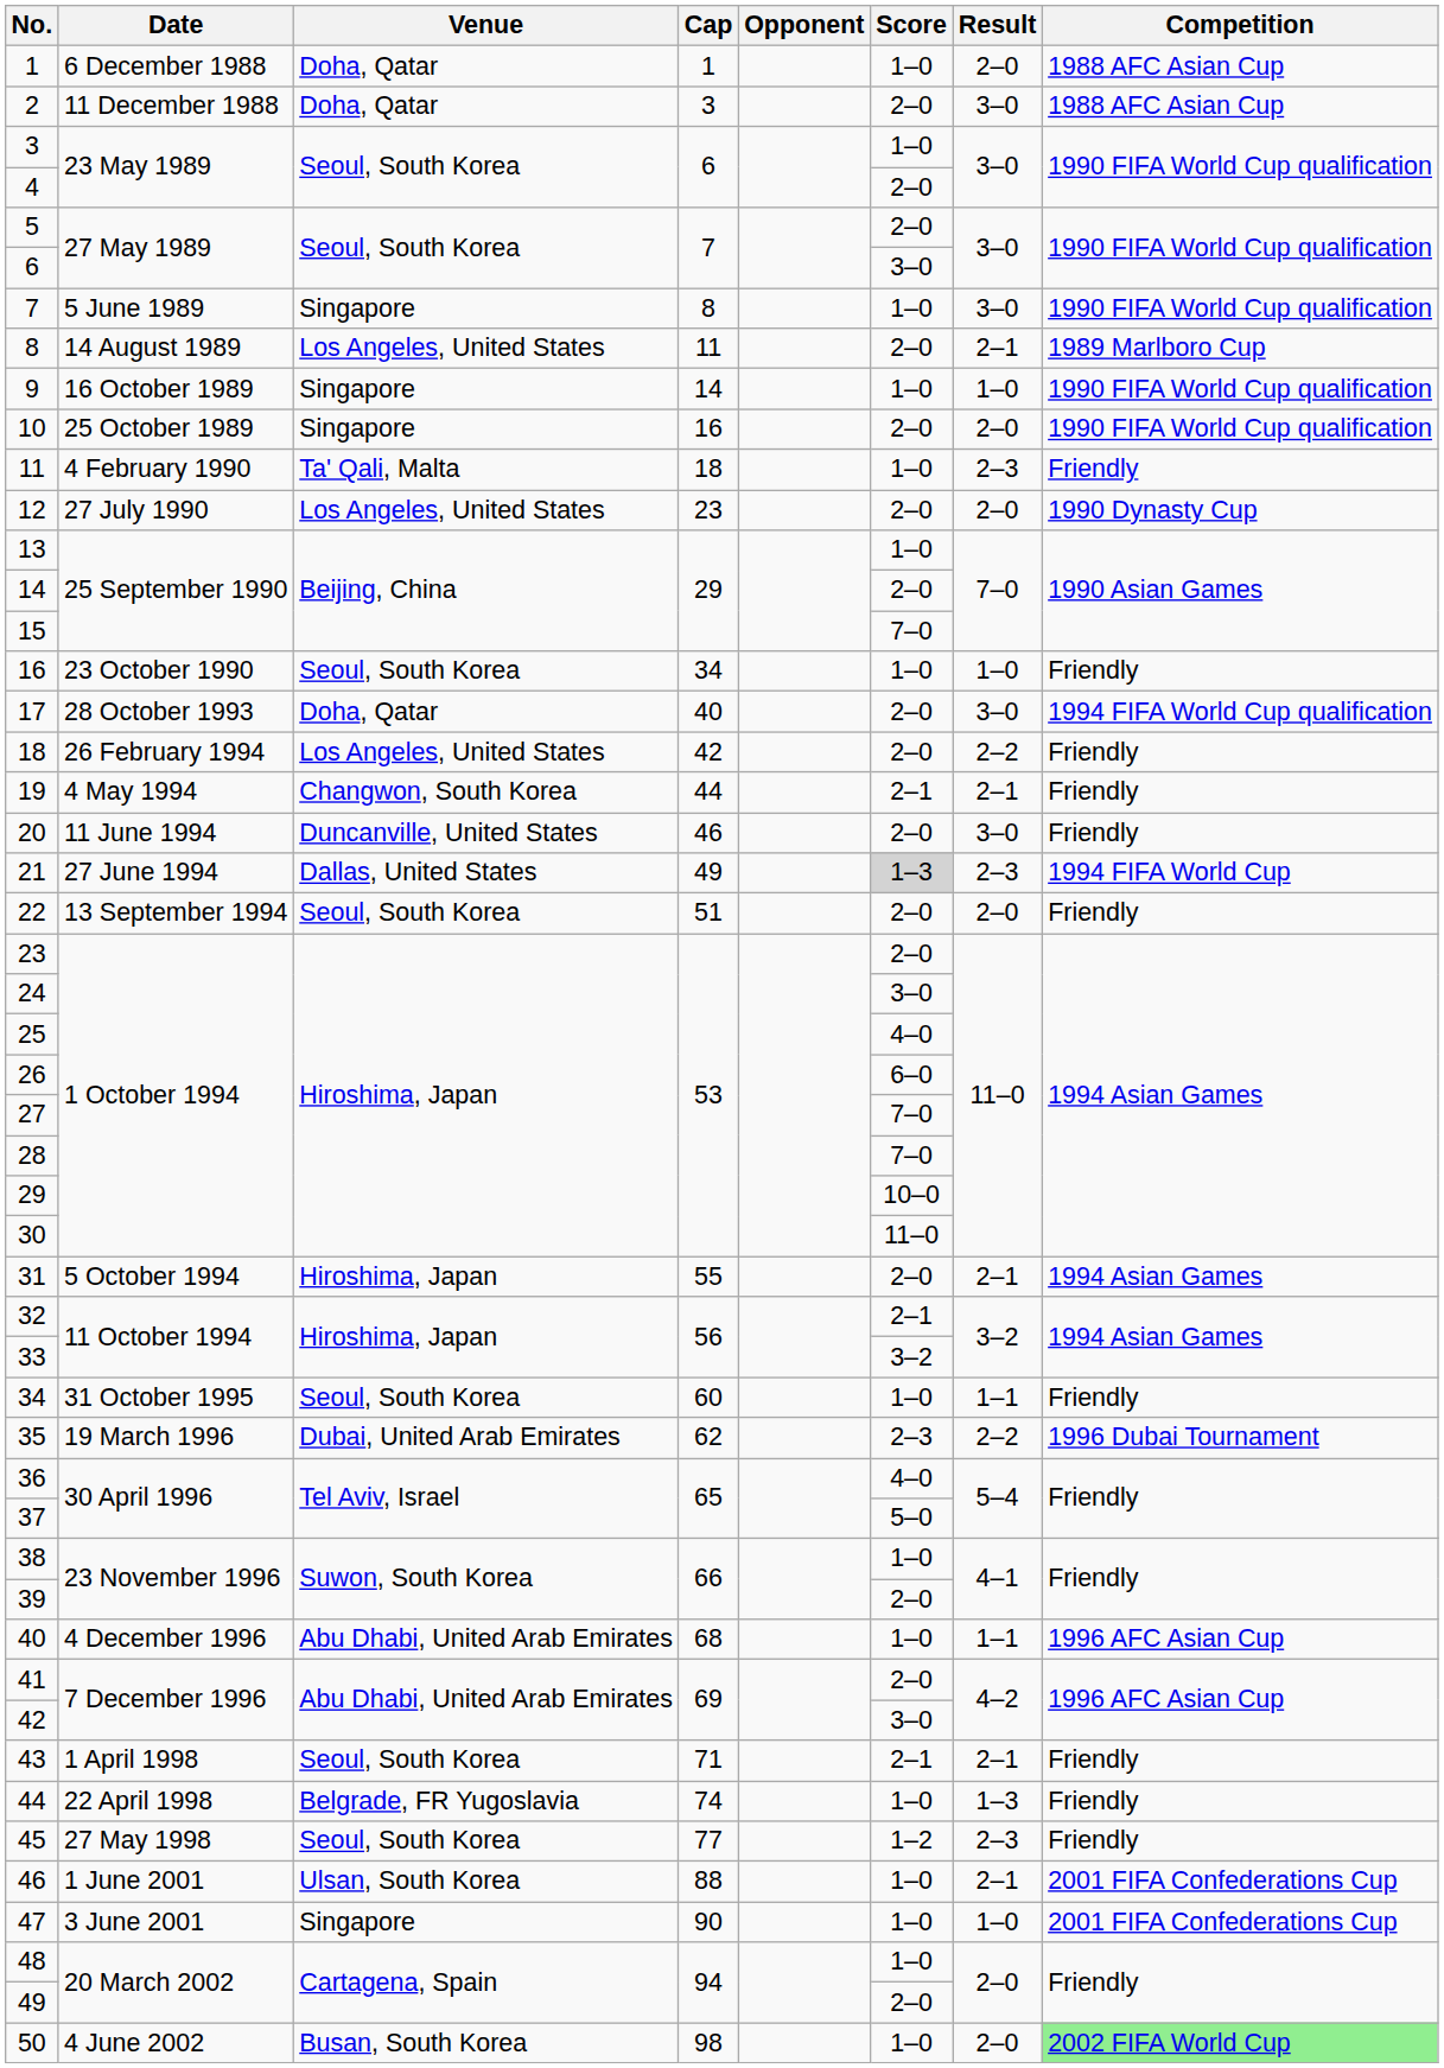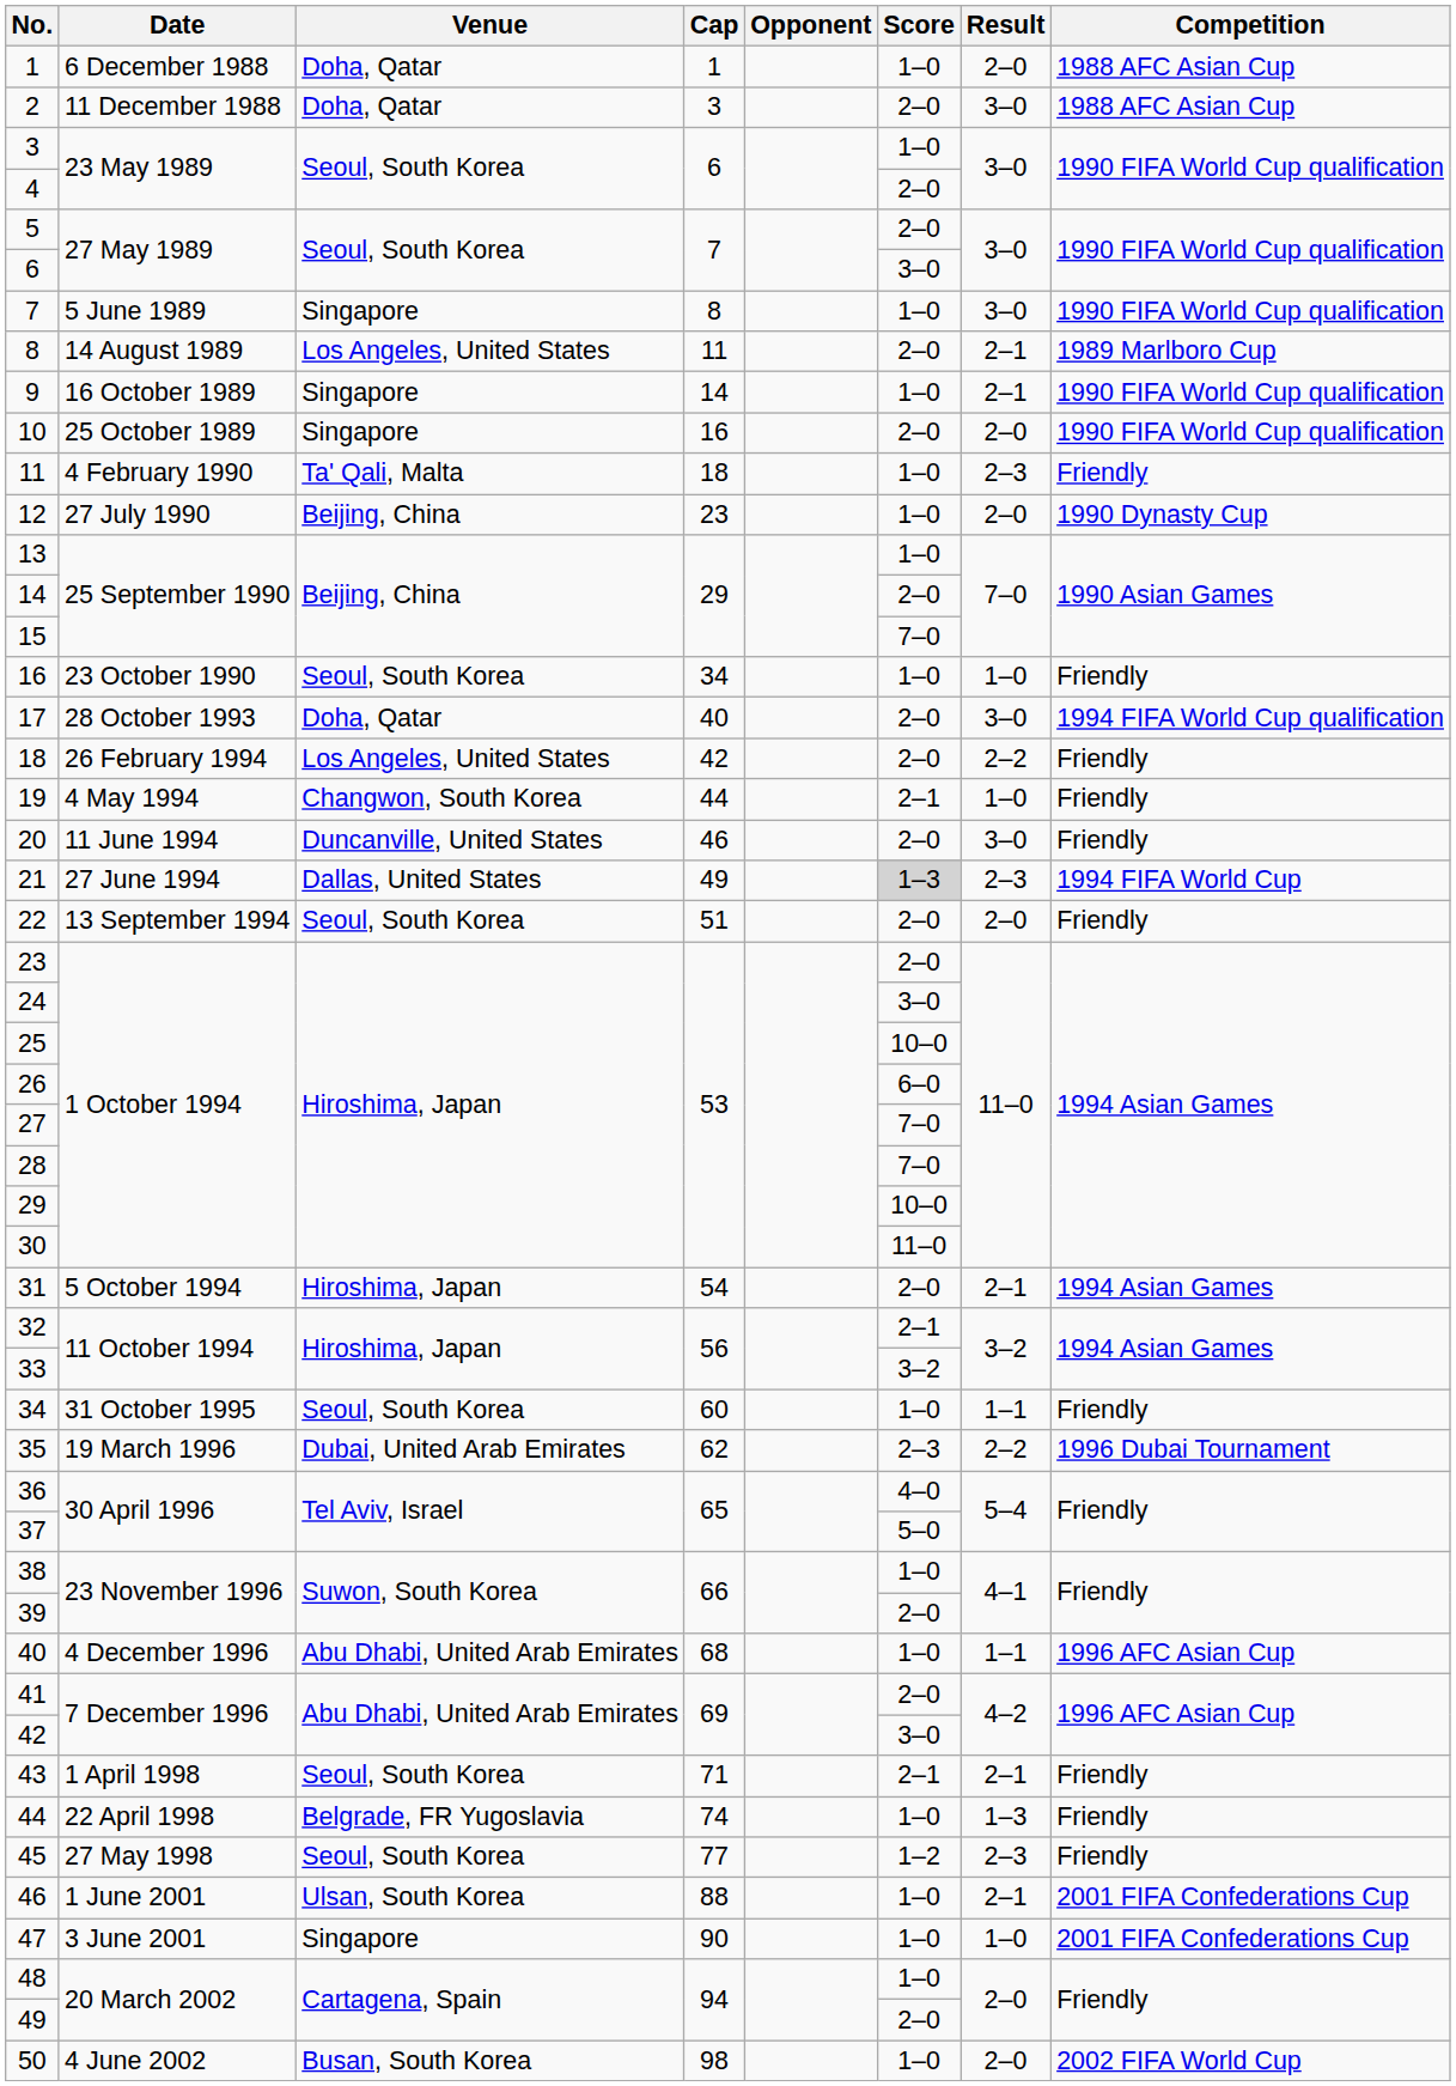9 | Result: 1–0 -> 2–1
12 | Venue: Los Angeles, United States -> Beijing, China
12 | Score: 2–0 -> 1–0
19 | Result: 2–1 -> 1–0
25 | Score: 4–0 -> 10–0
31 | Cap: 55 -> 54
50 | Competition: lightgreen background -> no background
